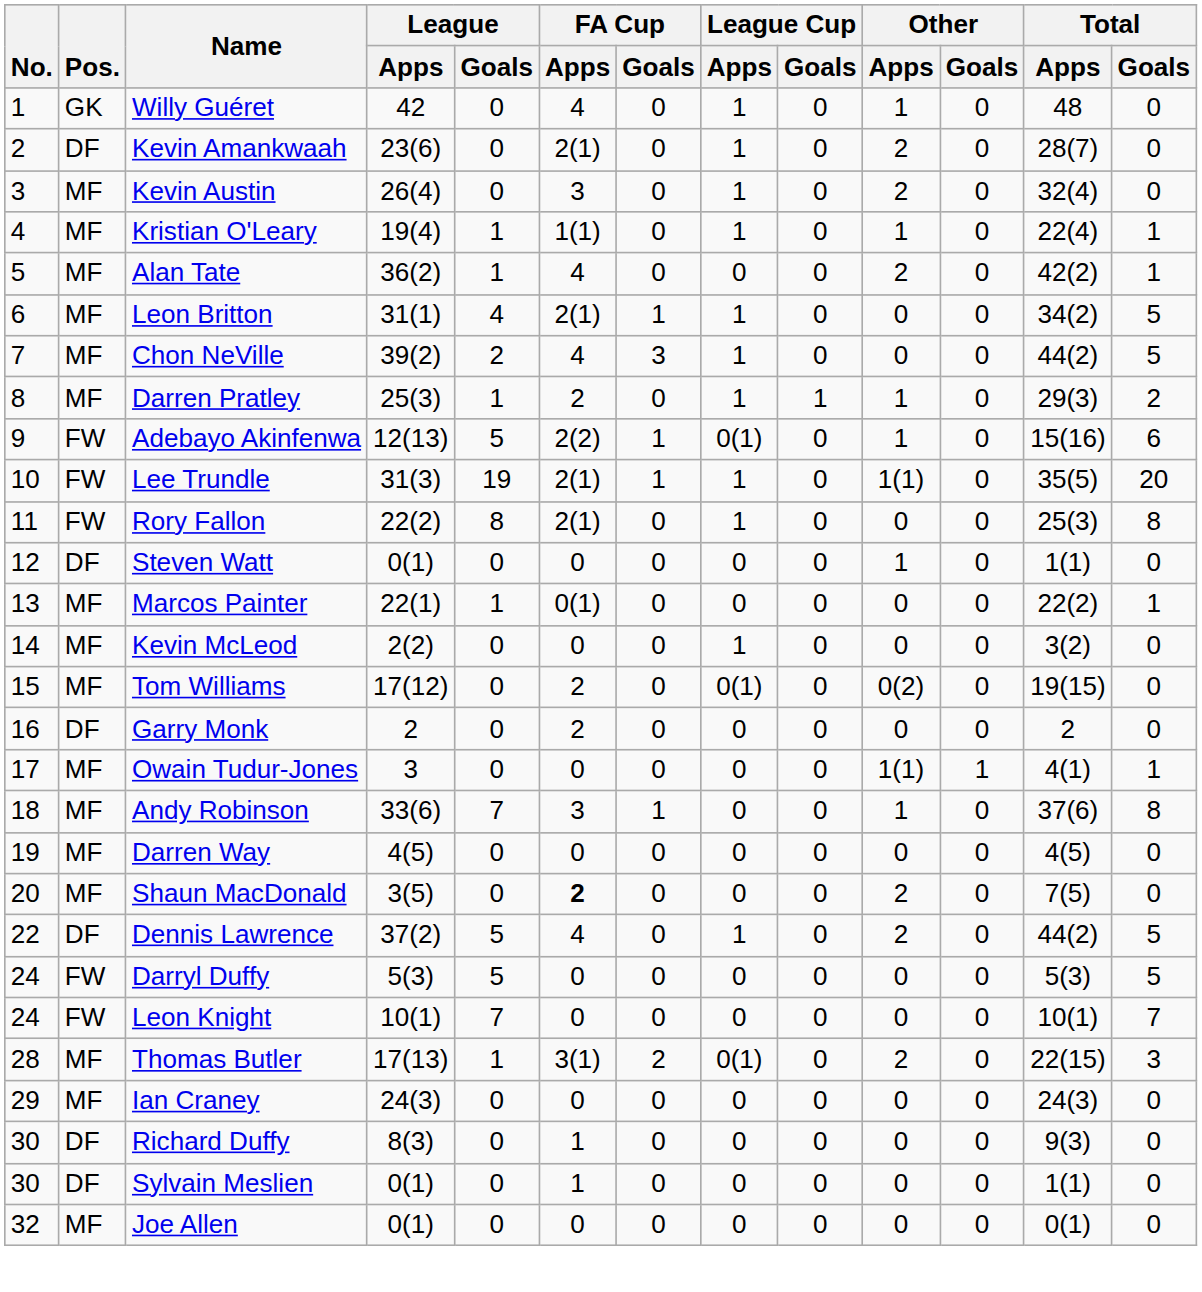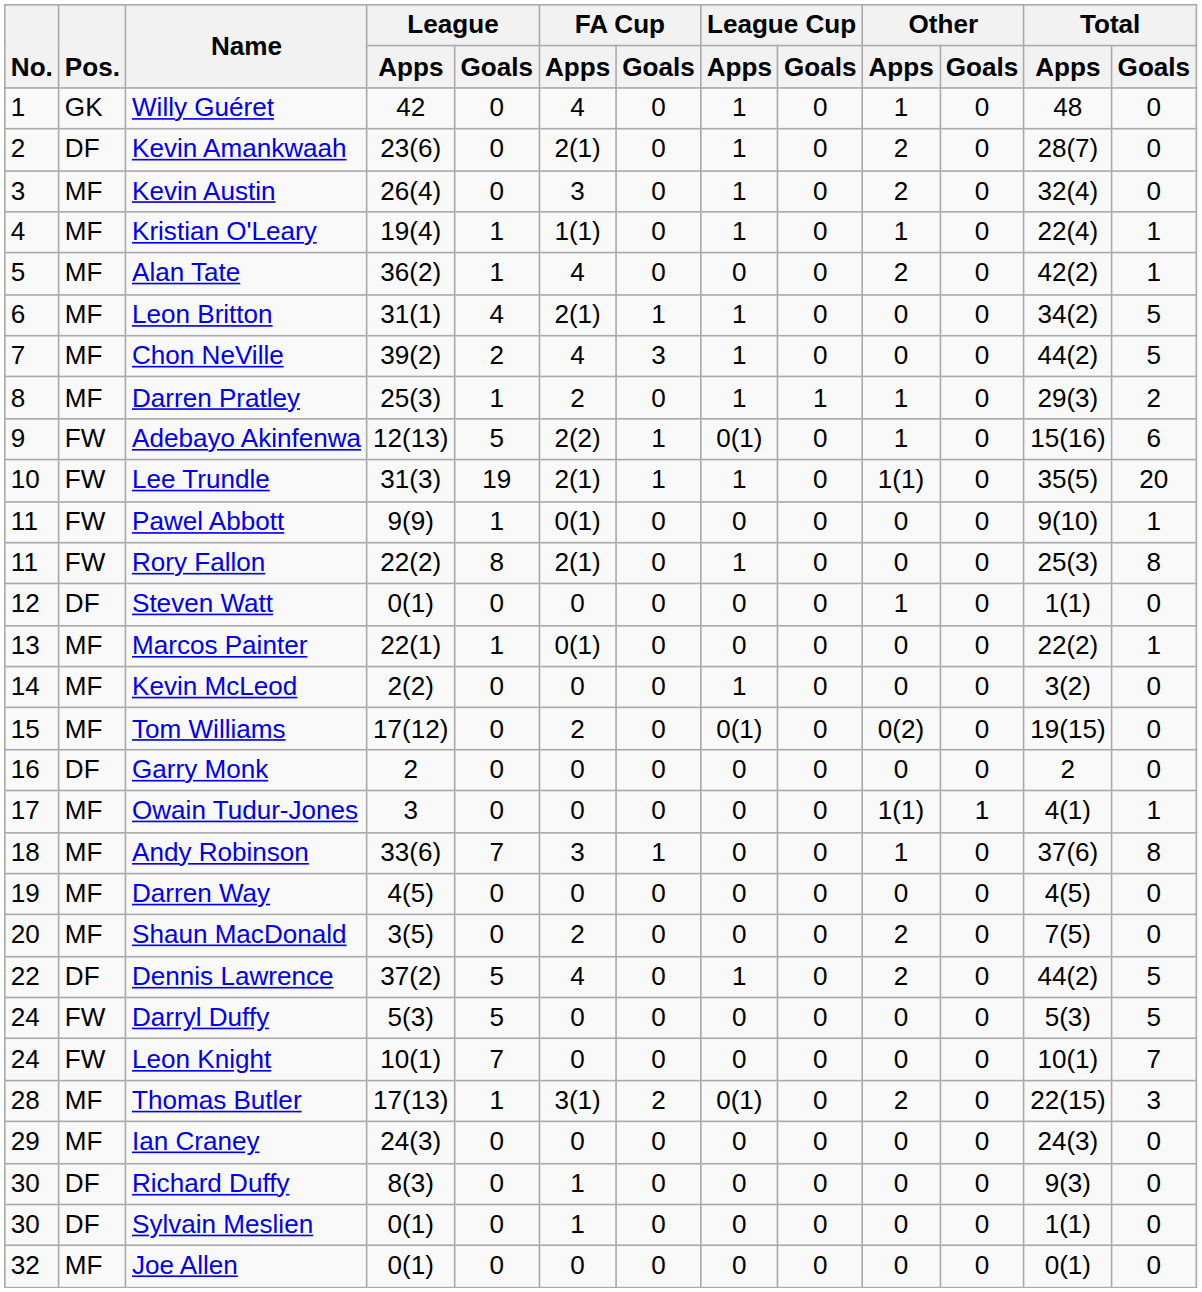+ row: 11 | FW | Pawel Abbott | 9(9) | 1 | 0(1) | 0 | 0 | 0 | 0 | 0 | 9(10) | 1
Garry Monk | FA Cup / Apps: 2 -> 0
Shaun MacDonald | FA Cup / Apps: bold -> normal
